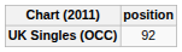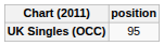UK Singles (OCC) | position: 92 -> 95
